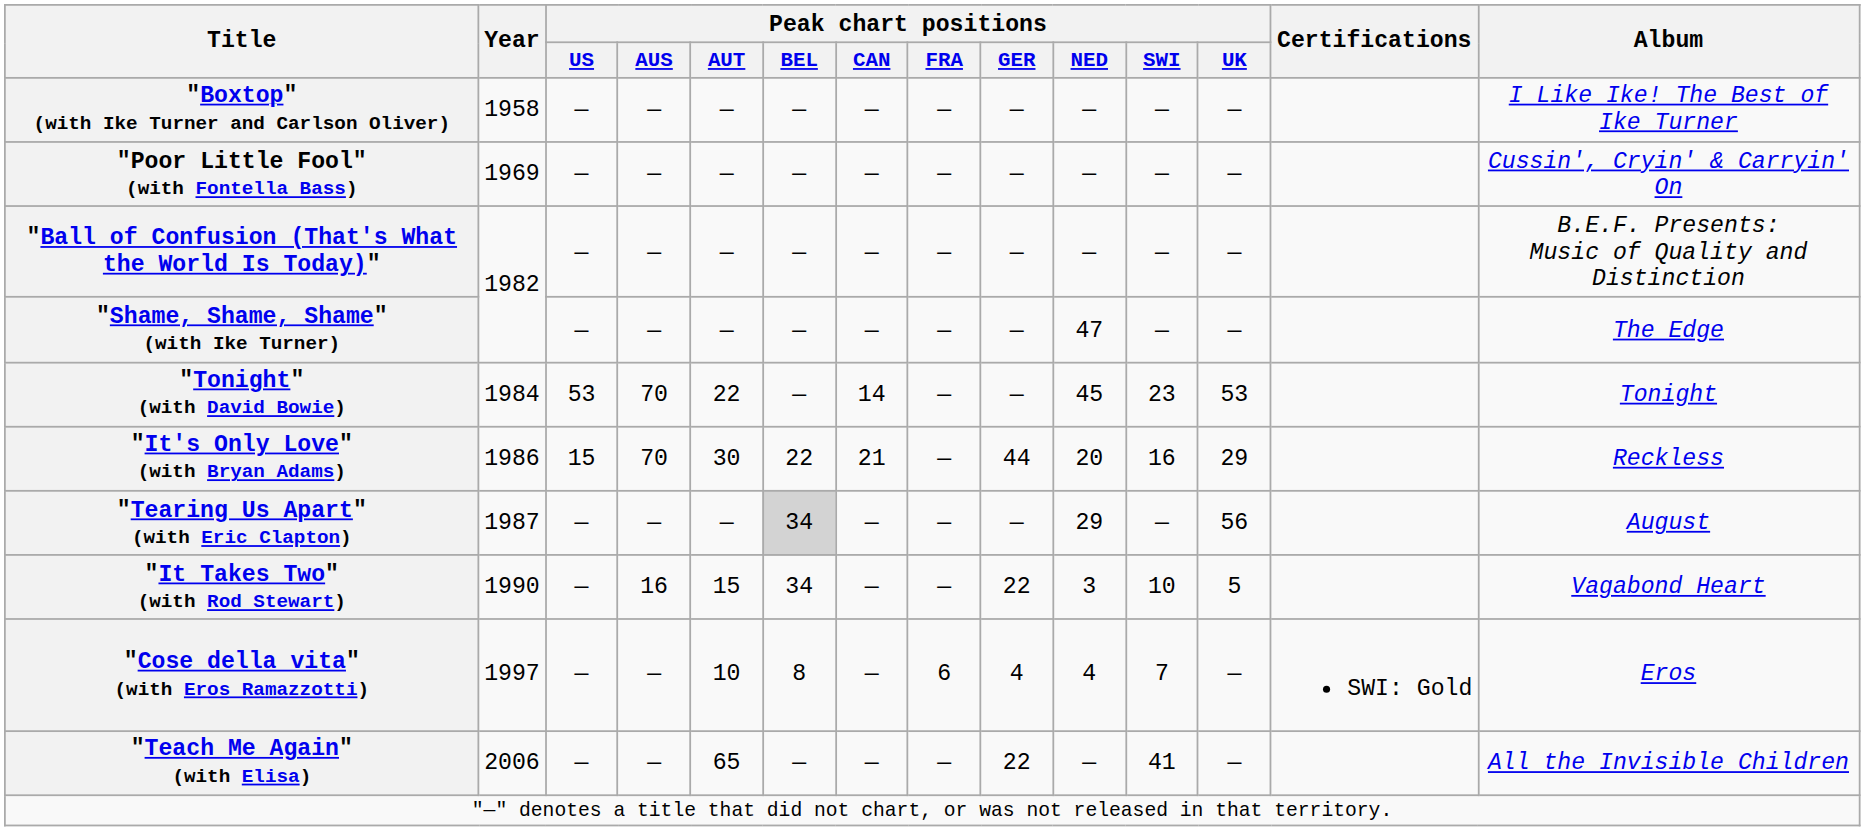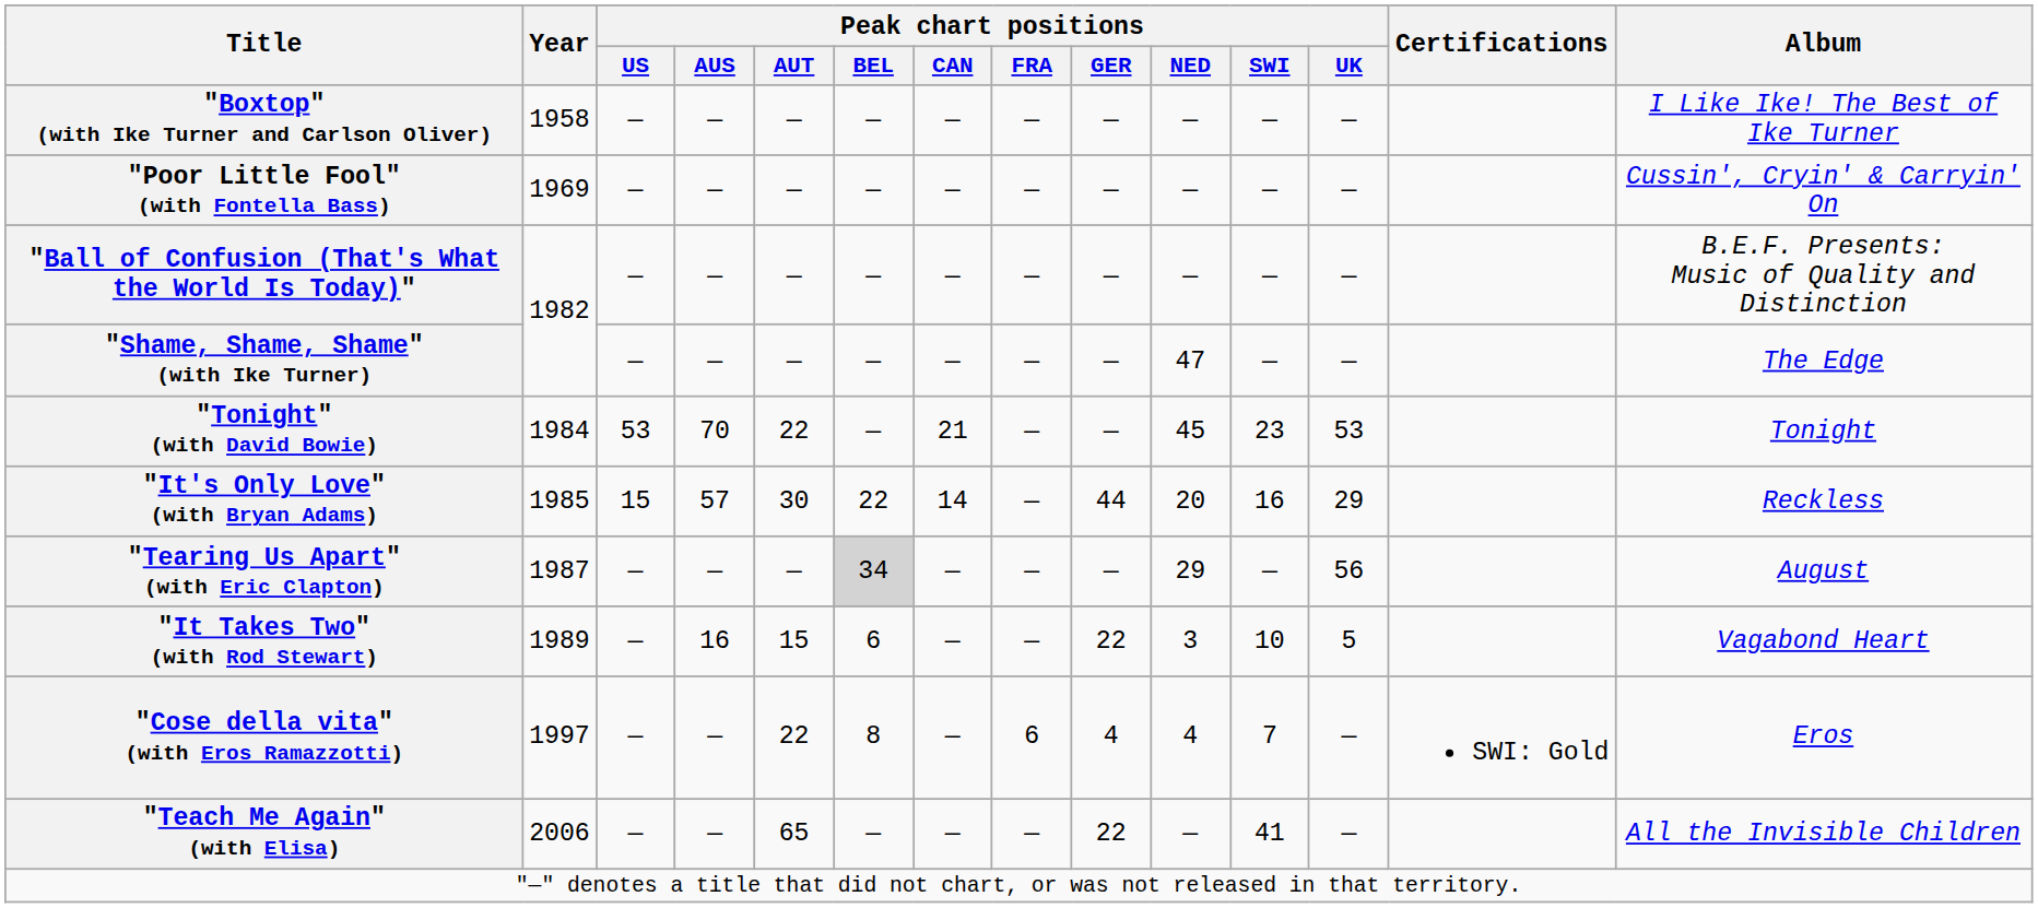"Tonight" (with David Bowie) | Peak chart positions / CAN: 14 -> 21
"It's Only Love" (with Bryan Adams) | Year: 1986 -> 1985
"It's Only Love" (with Bryan Adams) | Peak chart positions / AUS: 70 -> 57
"It's Only Love" (with Bryan Adams) | Peak chart positions / CAN: 21 -> 14
"It Takes Two" (with Rod Stewart) | Year: 1990 -> 1989
"It Takes Two" (with Rod Stewart) | Peak chart positions / BEL: 34 -> 6
"Cose della vita" (with Eros Ramazzotti) | Peak chart positions / AUT: 10 -> 22
